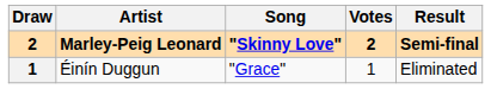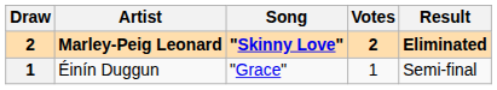Marley-Peig Leonard | Result: Semi-final -> Eliminated
Éinín Duggun | Result: Eliminated -> Semi-final
